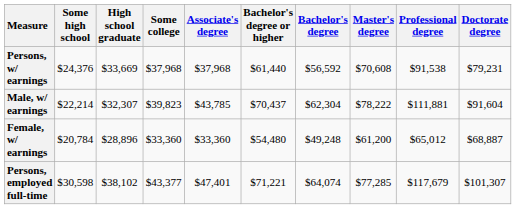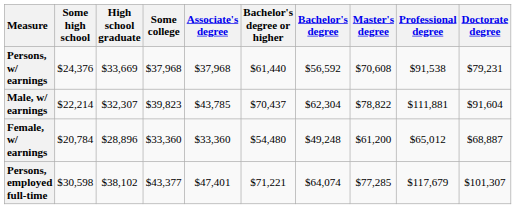Male, w/ earnings | Master's degree: $78,222 -> $78,822
